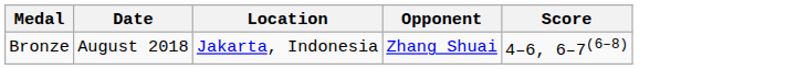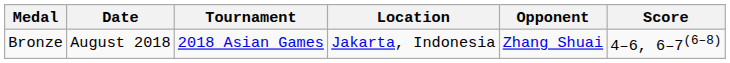+ column: Tournament | 2018 Asian Games
